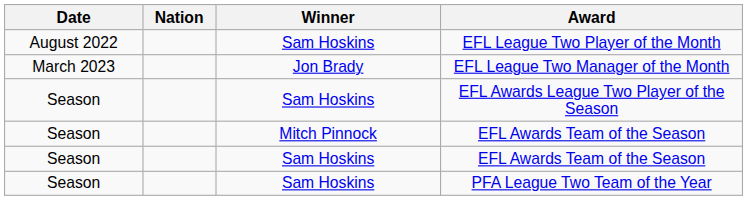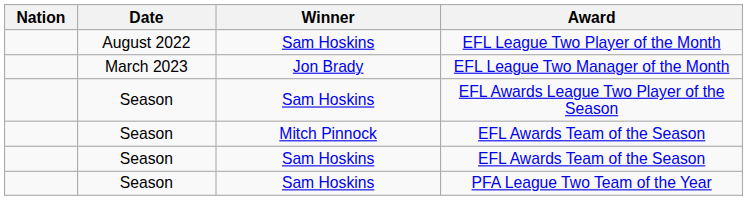columns swapped: Date <-> Nation
